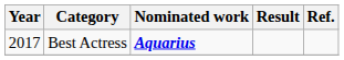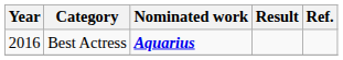Best Actress | Year: 2017 -> 2016
